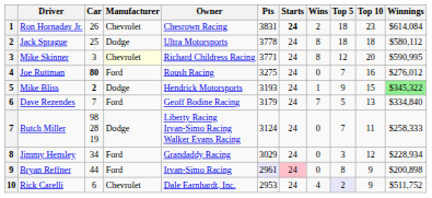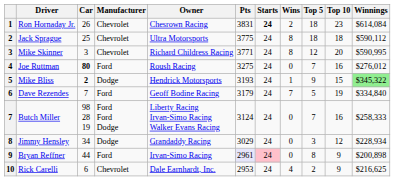Jack Sprague | Manufacturer: Dodge -> Chevrolet
Jack Sprague | Pts: 3778 -> 3775
Jack Sprague | Winnings: $580,112 -> $590,112
Mike Skinner | Manufacturer: lightyellow background -> no background
Dave Rezendes | Top 10: 13 -> 19
Butch Miller | Manufacturer: Dodge -> Ford Ford Dodge
Butch Miller | Top 10: 11 -> 16
Jimmy Hensley | Manufacturer: Ford -> Dodge
Rick Carelli | Top 5: lavender background -> no background
Rick Carelli | Winnings: $511,752 -> $216,625
